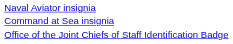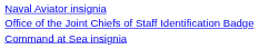rows swapped: Command at Sea insignia <-> Office of the Joint Chiefs of Staff Identification Badge
